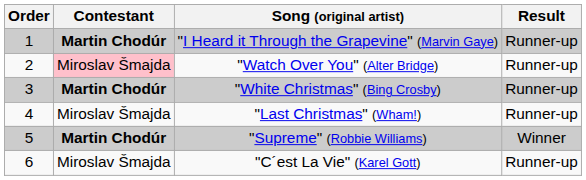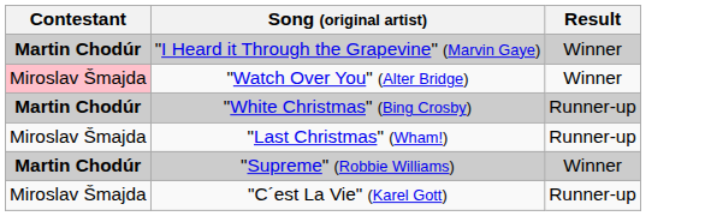- column: Order | 1 | 2 | 3 | 4 | 5 | 6
"I Heard it Through the Grapevine" (Marvin Gaye) | Result: Runner-up -> Winner
"Watch Over You" (Alter Bridge) | Result: Runner-up -> Winner
